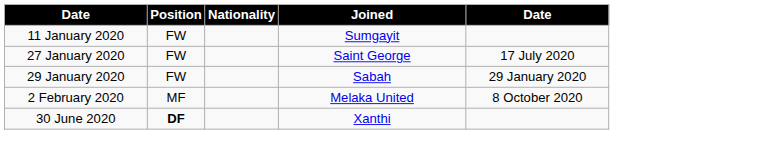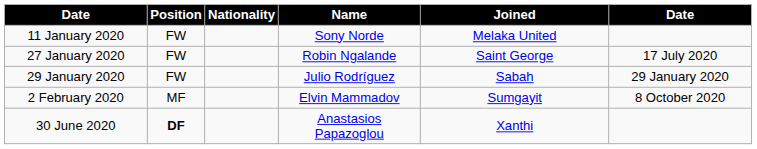+ column: Name | Sony Norde | Robin Ngalande | Julio Rodríguez | Elvin Mammadov | Anastasios Papazoglou
11 January 2020 | Joined: Sumgayit -> Melaka United
2 February 2020 | Joined: Melaka United -> Sumgayit
